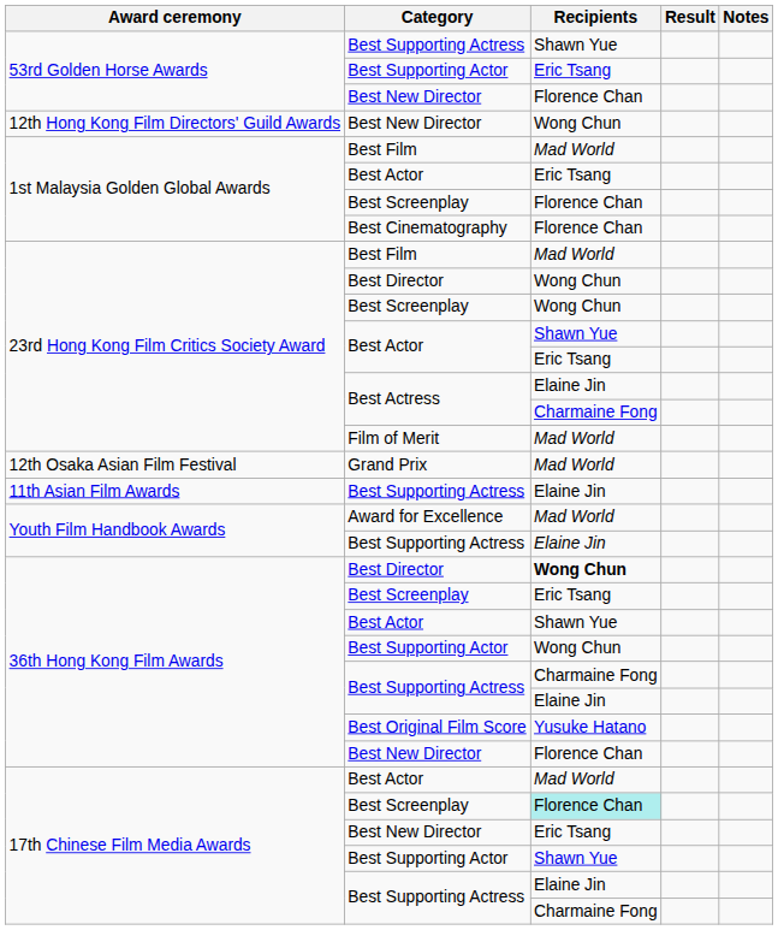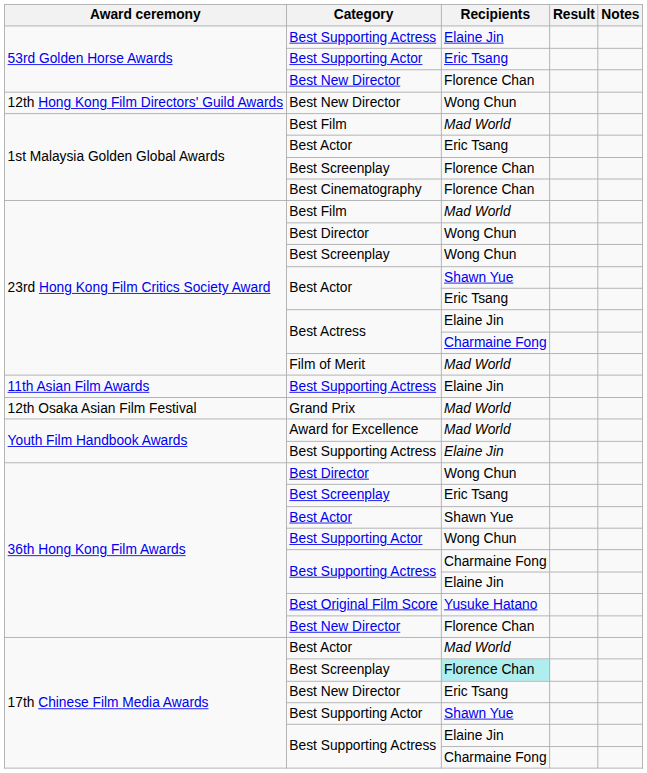53rd Golden Horse Awards / Best Supporting Actress | Recipients: Shawn Yue -> Elaine Jin
rows swapped: Grand Prix <-> 11th Asian Film Awards / Best Supporting Actress
36th Hong Kong Film Awards / Best Director | Recipients: bold -> normal
